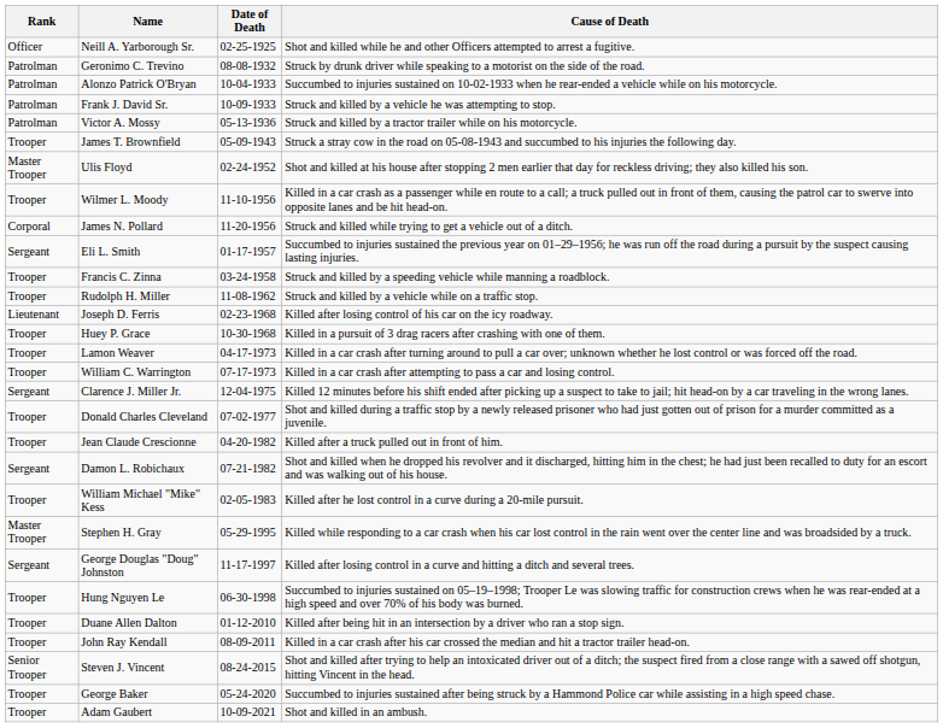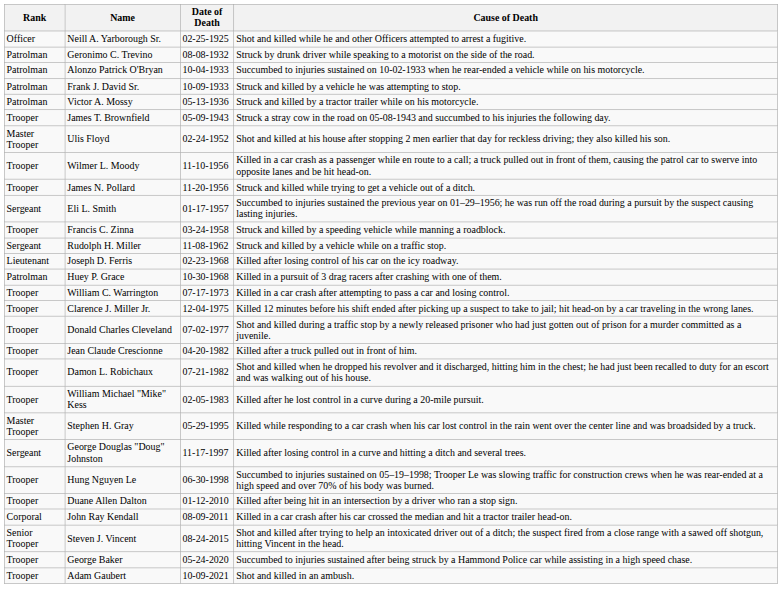James N. Pollard | Rank: Corporal -> Trooper
Rudolph H. Miller | Rank: Trooper -> Sergeant
Huey P. Grace | Rank: Trooper -> Patrolman
- row: Trooper | Lamon Weaver | 04-17-1973 | Killed in a car crash after turning around to pull a car over; unknown whether he lost control or was forced off the road.
Clarence J. Miller Jr. | Rank: Sergeant -> Trooper
Damon L. Robichaux | Rank: Sergeant -> Trooper
John Ray Kendall | Rank: Trooper -> Corporal
